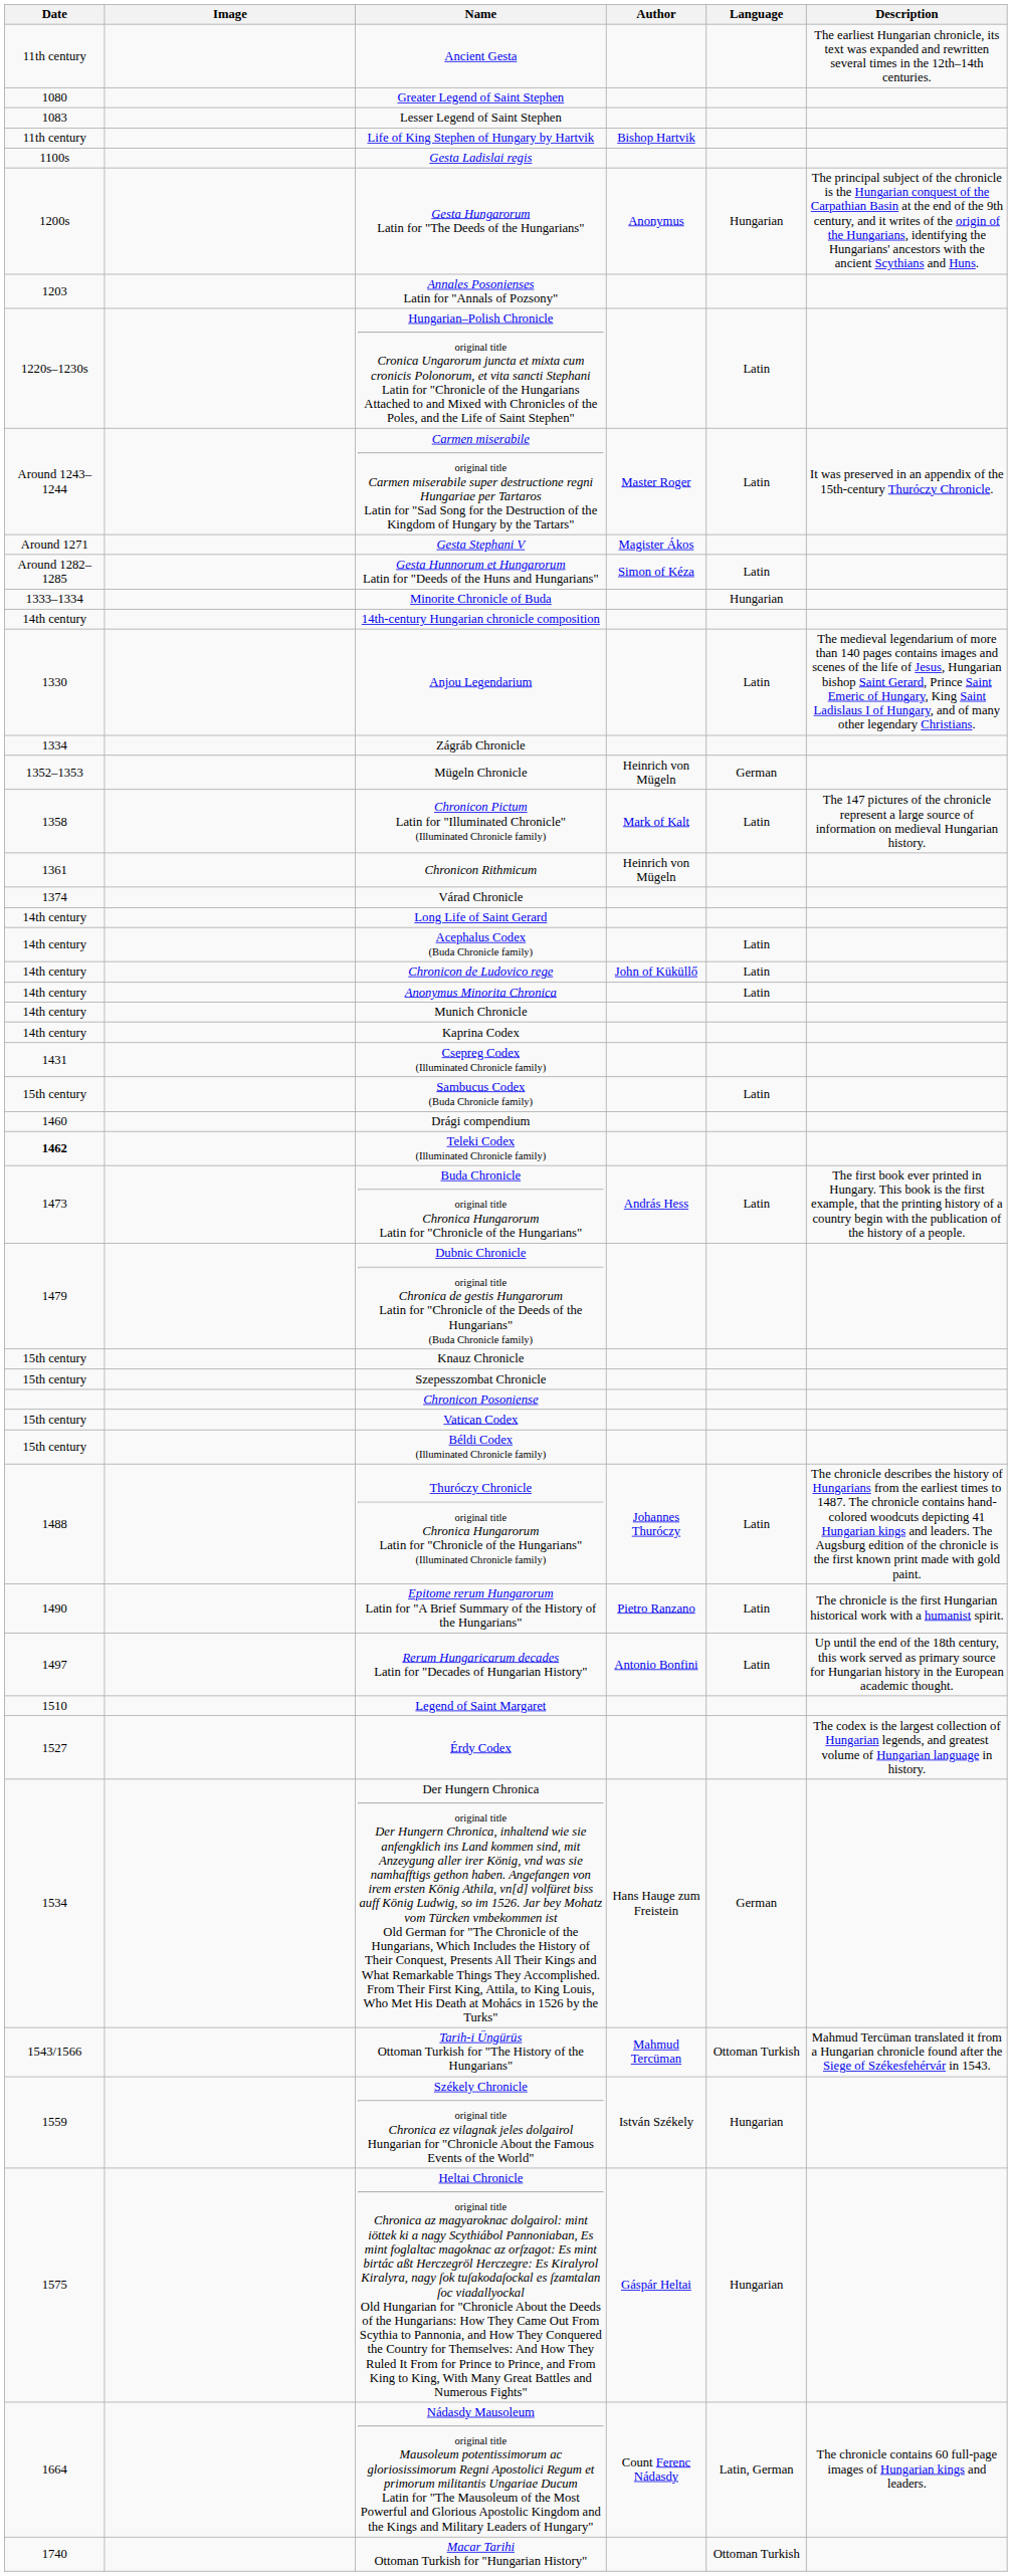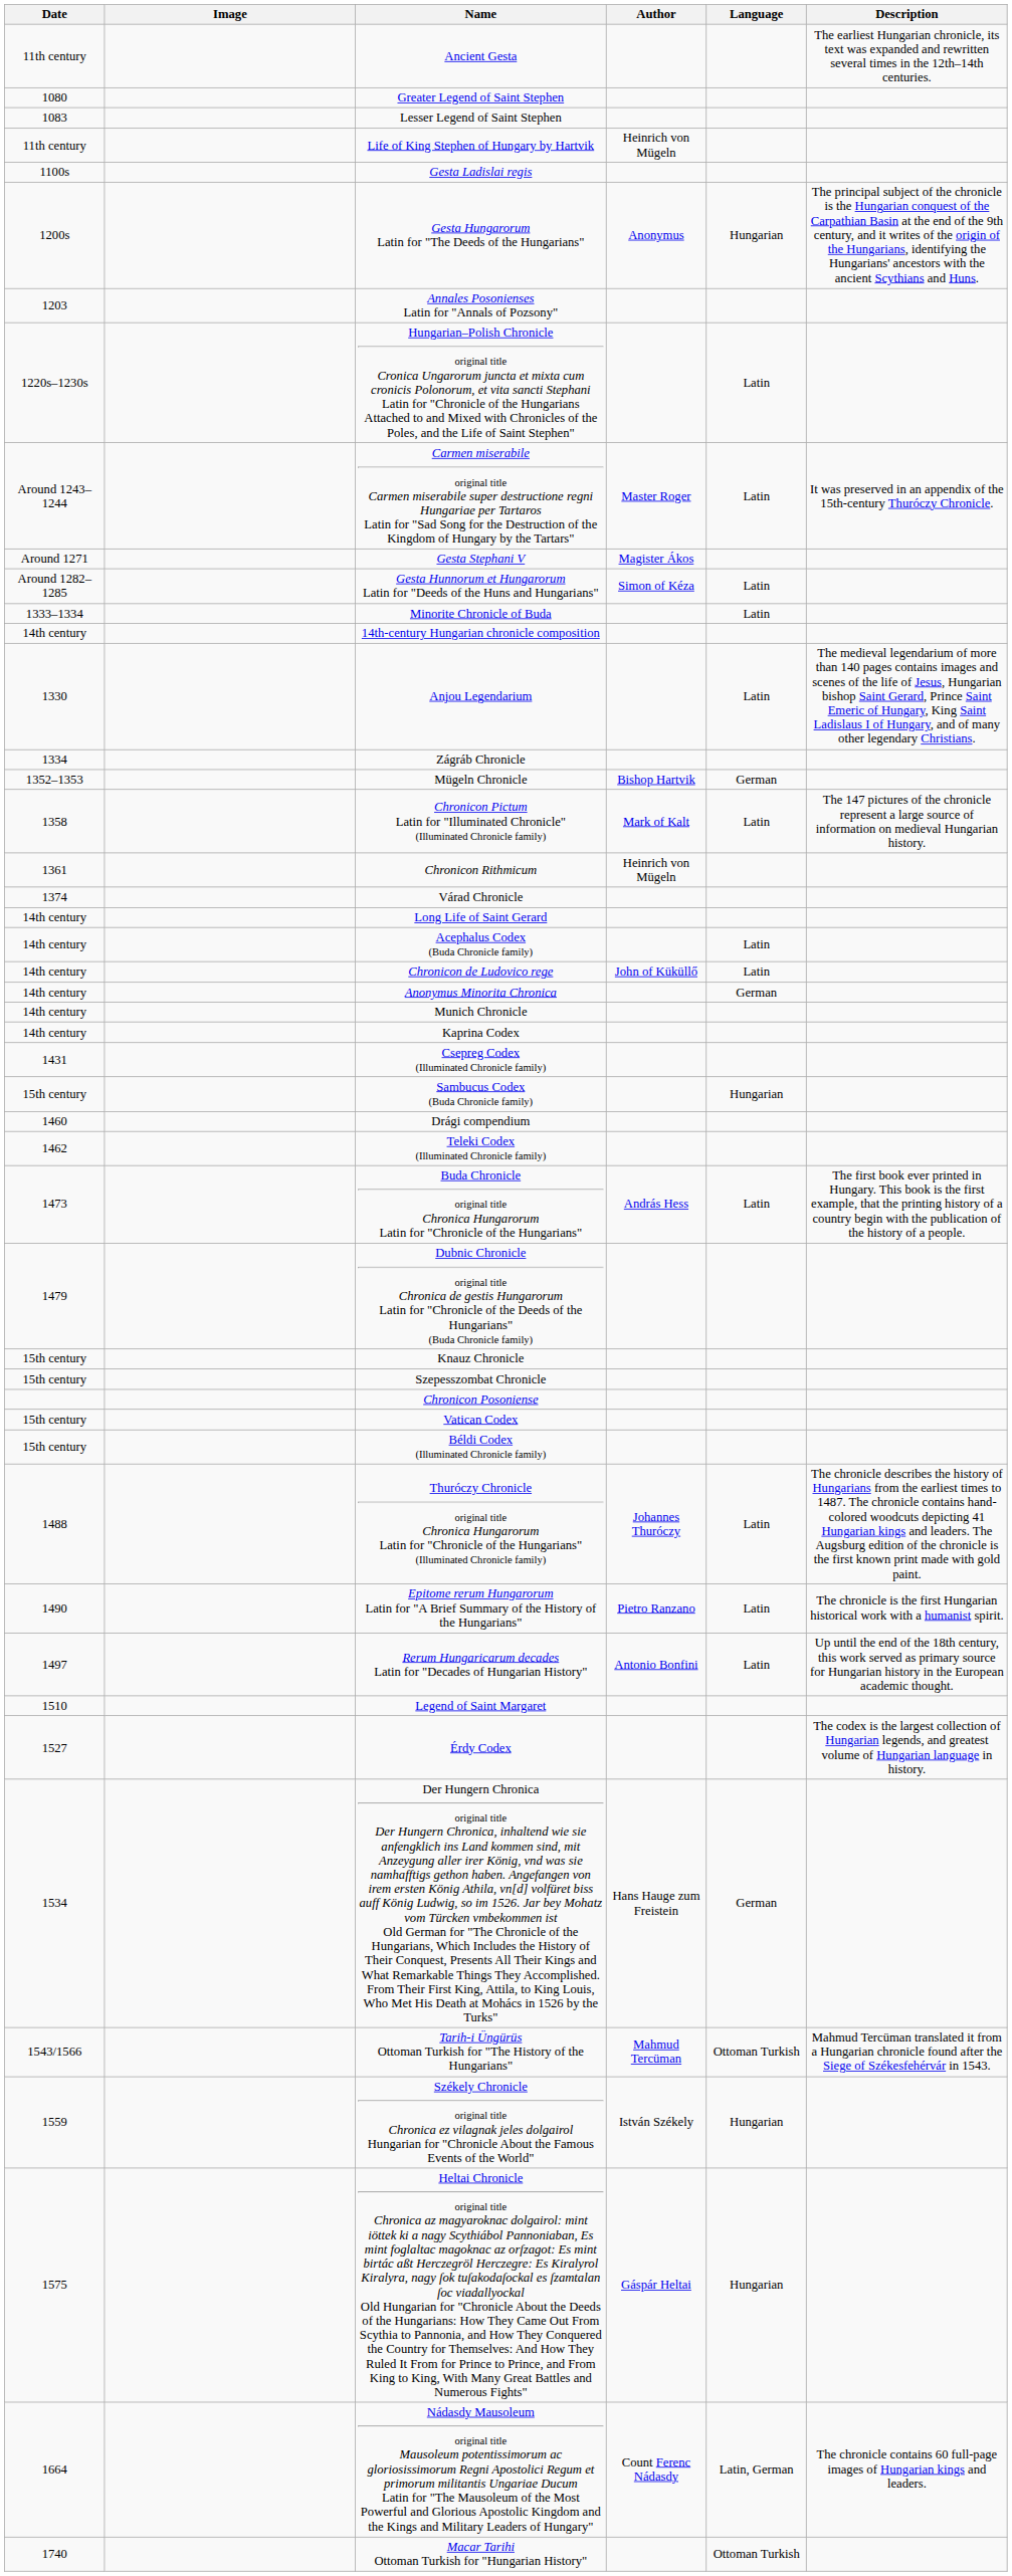Life of King Stephen of Hungary by Hartvik | Author: Bishop Hartvik -> Heinrich von Mügeln
Minorite Chronicle of Buda | Language: Hungarian -> Latin
Mügeln Chronicle | Author: Heinrich von Mügeln -> Bishop Hartvik
Anonymus Minorita Chronica | Language: Latin -> German
Sambucus Codex (Buda Chronicle family) | Language: Latin -> Hungarian
Teleki Codex (Illuminated Chronicle family) | Date: bold -> normal
